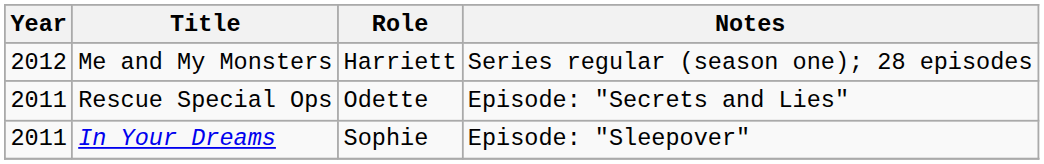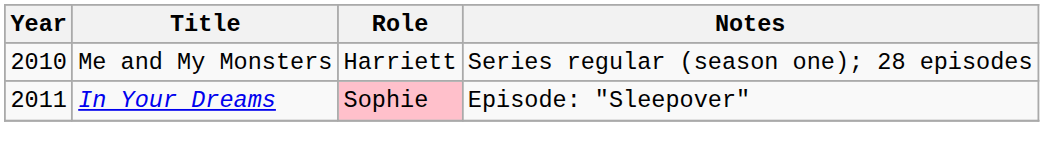Me and My Monsters | Year: 2012 -> 2010
- row: 2011 | Rescue Special Ops | Odette | Episode: "Secrets and Lies"
In Your Dreams | Role: no background -> pink background
